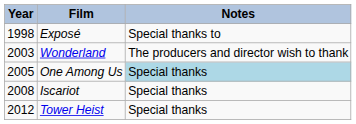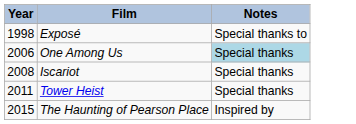- row: 2003 | Wonderland | The producers and director wish to thank
One Among Us | Year: 2005 -> 2006
Tower Heist | Year: 2012 -> 2011
+ row: 2015 | The Haunting of Pearson Place | Inspired by
